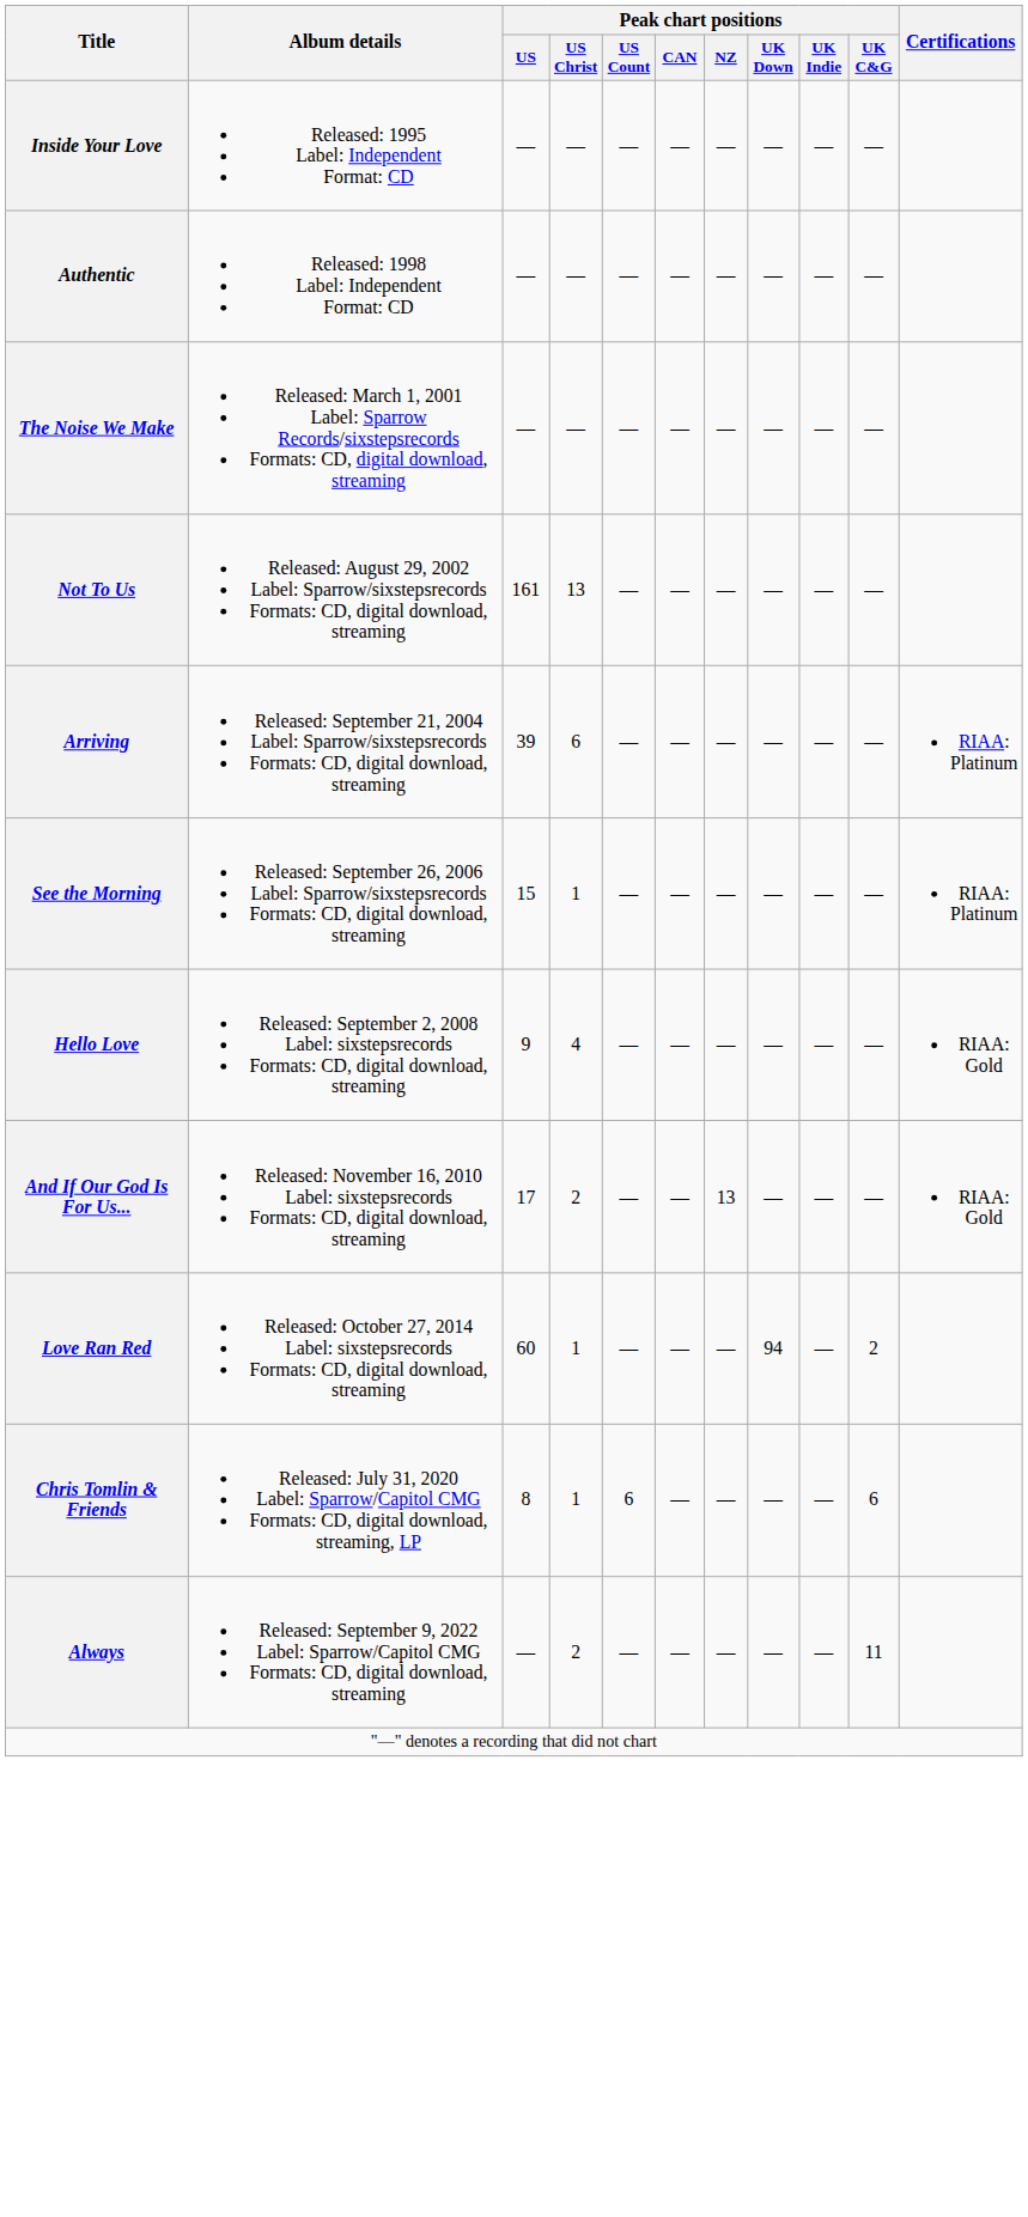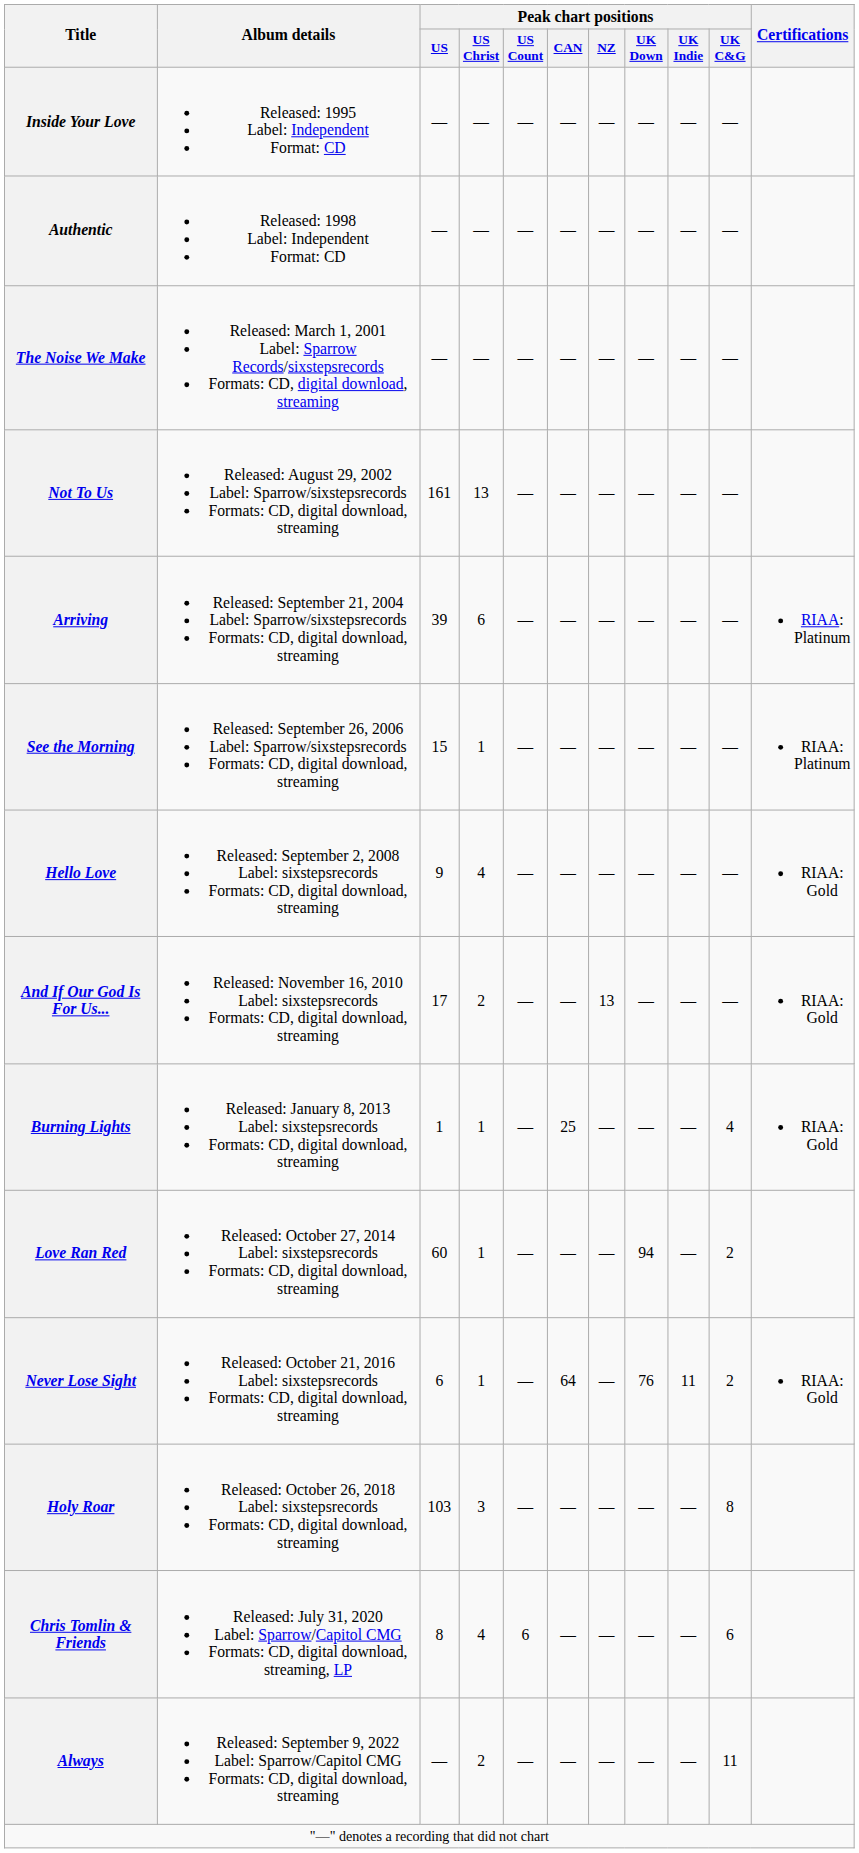+ row: Burning Lights | Released: January 8, 2013 Label: sixstepsrecords Formats: CD, digital download, streaming | 1 | 1 | — | 25 | — | — | — | 4 | RIAA: Gold
+ row: Never Lose Sight | Released: October 21, 2016 Label: sixstepsrecords Formats: CD, digital download, streaming | 6 | 1 | — | 64 | — | 76 | 11 | 2 | RIAA: Gold
+ row: Holy Roar | Released: October 26, 2018 Label: sixstepsrecords Formats: CD, digital download, streaming | 103 | 3 | — | — | — | — | — | 8
Chris Tomlin & Friends | Peak chart positions / US Christ: 1 -> 4
